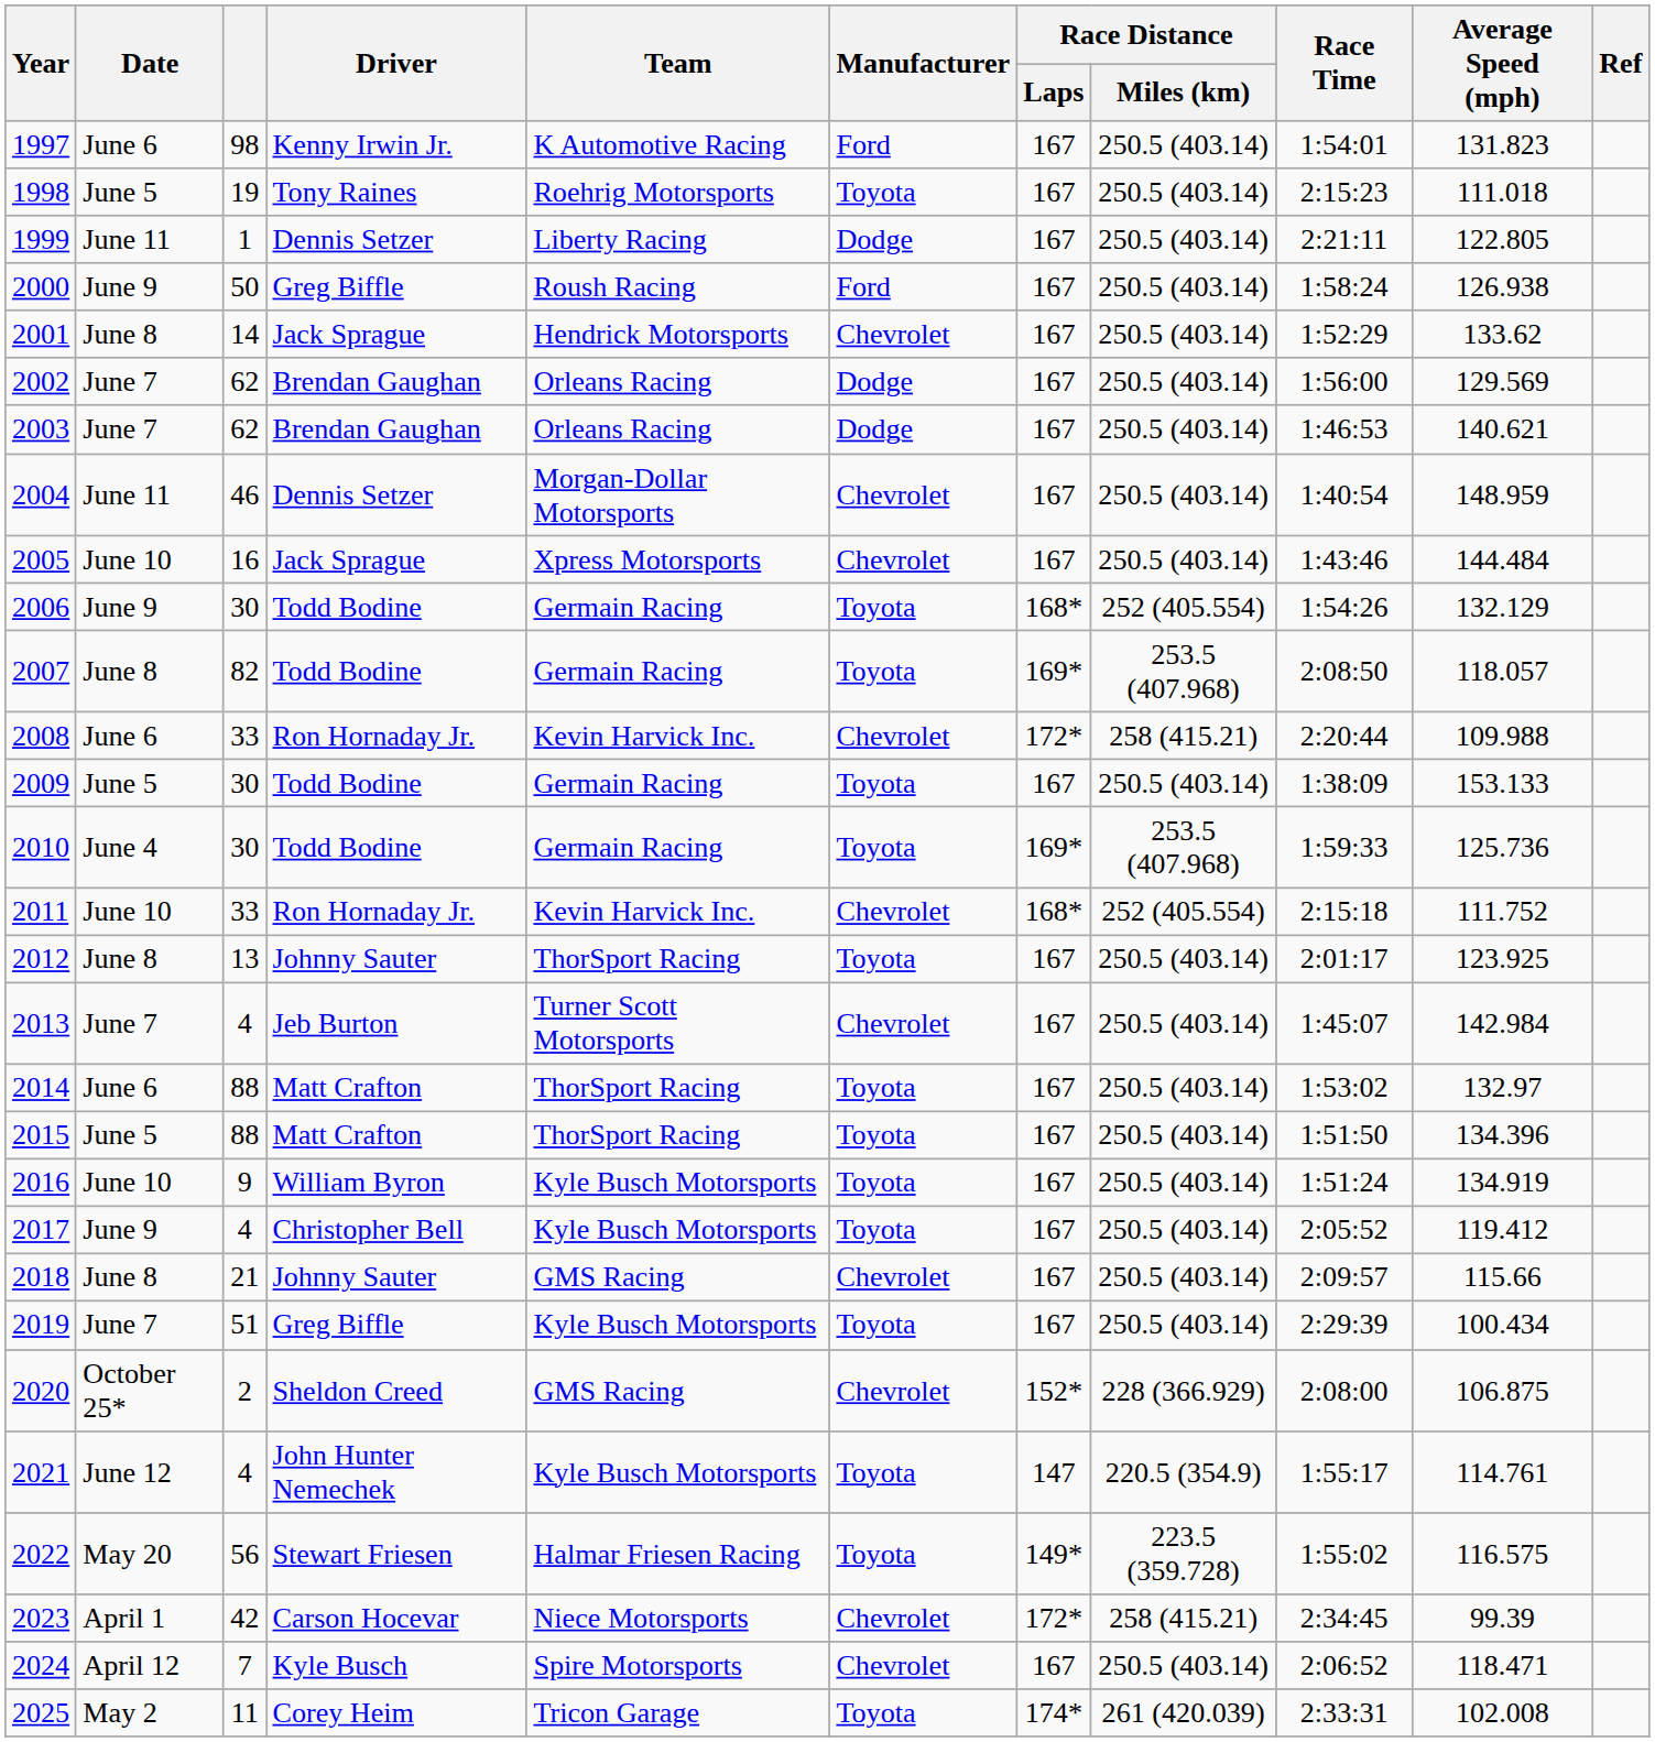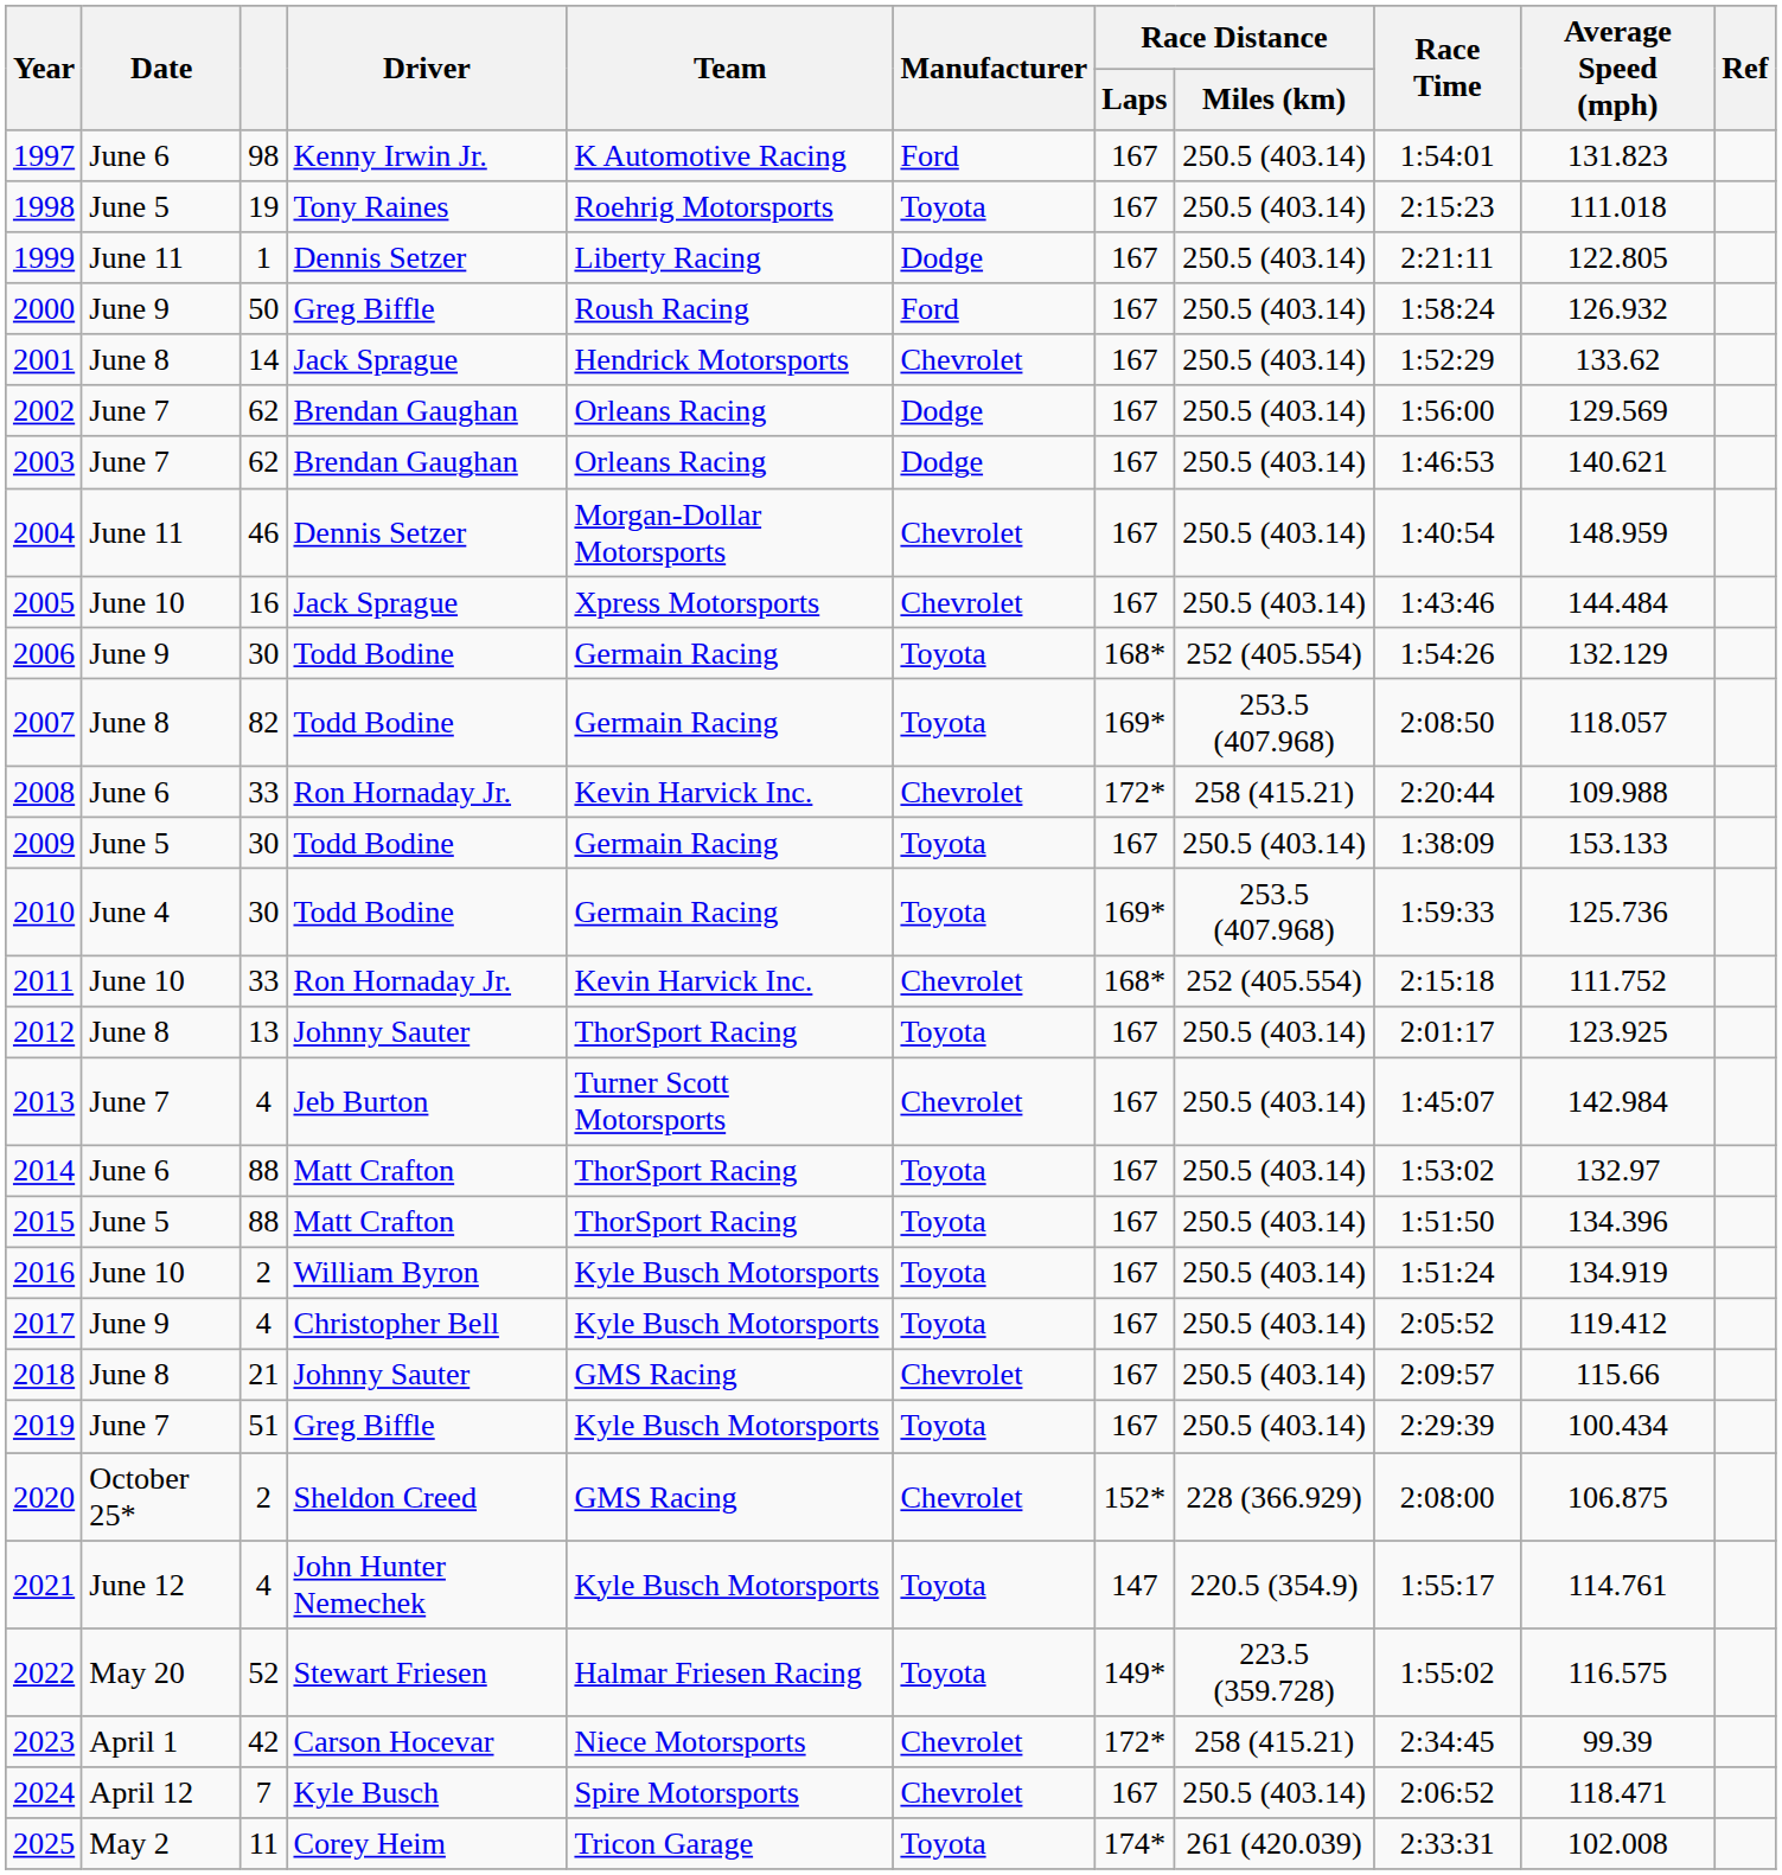2000 | Average Speed (mph): 126.938 -> 126.932
2016 | column 3: 9 -> 2
2022 | column 3: 56 -> 52
